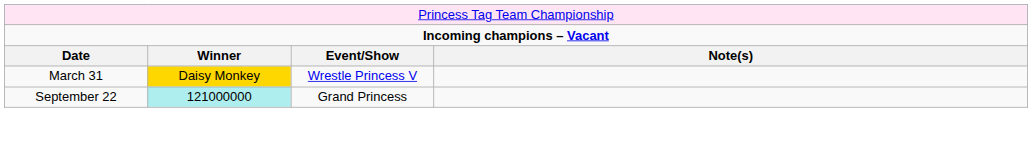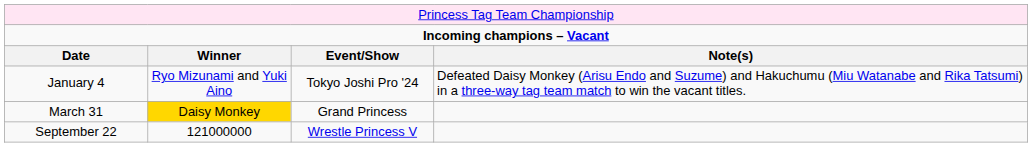+ row: January 4 | Ryo Mizunami and Yuki Aino | Tokyo Joshi Pro '24 | Defeated Daisy Monkey (Arisu Endo and Suzume) and Hakuchumu (Miu Watanabe and Rika Tatsumi) in a three-way tag team match to win the vacant titles.
March 31 | column 3: Wrestle Princess V -> Grand Princess
September 22 | column 2: paleturquoise background -> no background
September 22 | column 3: Grand Princess -> Wrestle Princess V
